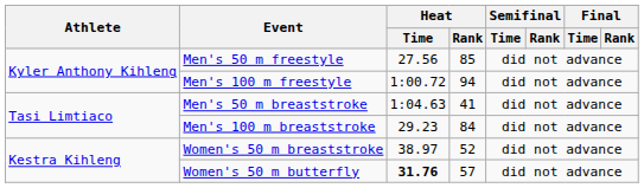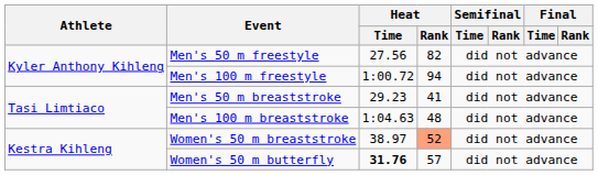Men's 50 m freestyle | Heat / Rank: 85 -> 82
Men's 50 m breaststroke | Heat / Time: 1:04.63 -> 29.23
Men's 100 m breaststroke | Heat / Time: 29.23 -> 1:04.63
Men's 100 m breaststroke | Heat / Rank: 84 -> 48
Women's 50 m breaststroke | Heat / Rank: no background -> lightsalmon background
